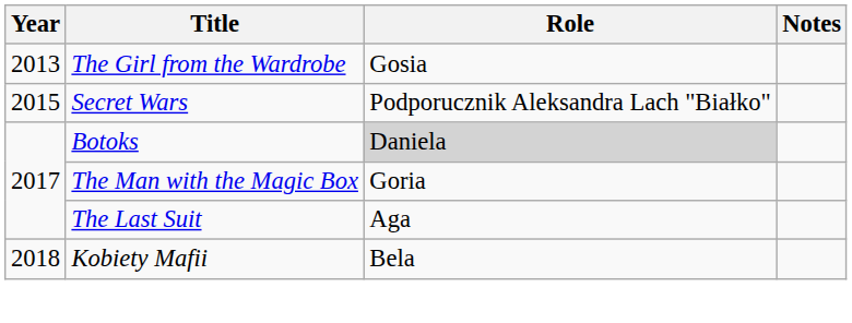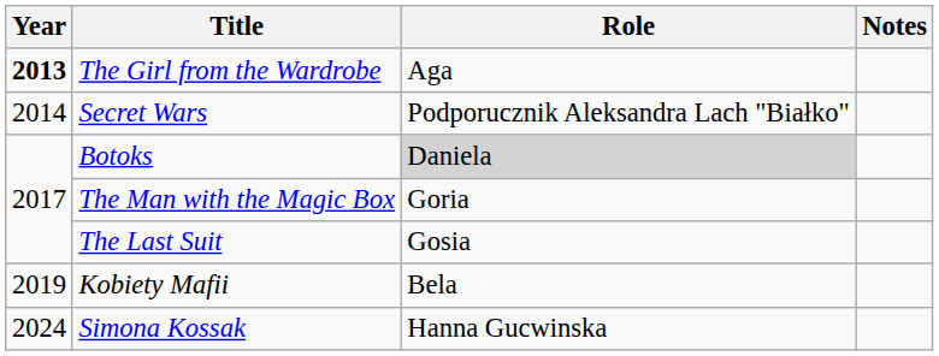The Girl from the Wardrobe | Year: normal -> bold
The Girl from the Wardrobe | Role: Gosia -> Aga
Secret Wars | Year: 2015 -> 2014
The Last Suit | Role: Aga -> Gosia
Kobiety Mafii | Year: 2018 -> 2019
+ row: 2024 | Simona Kossak | Hanna Gucwinska
